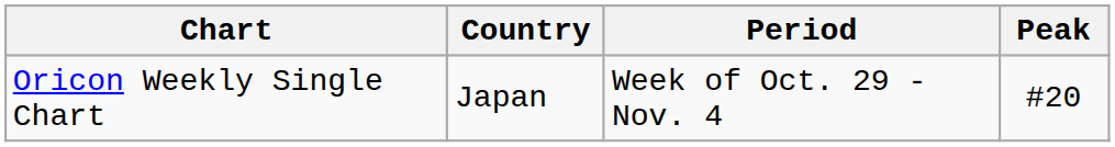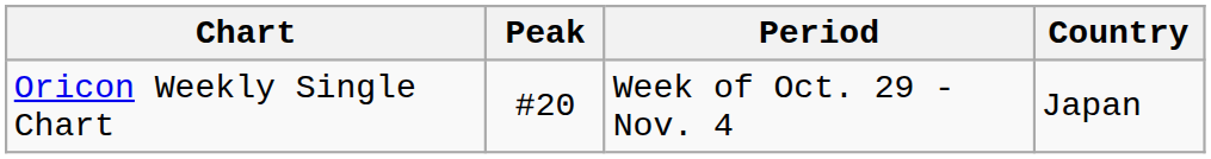columns swapped: Country <-> Peak
